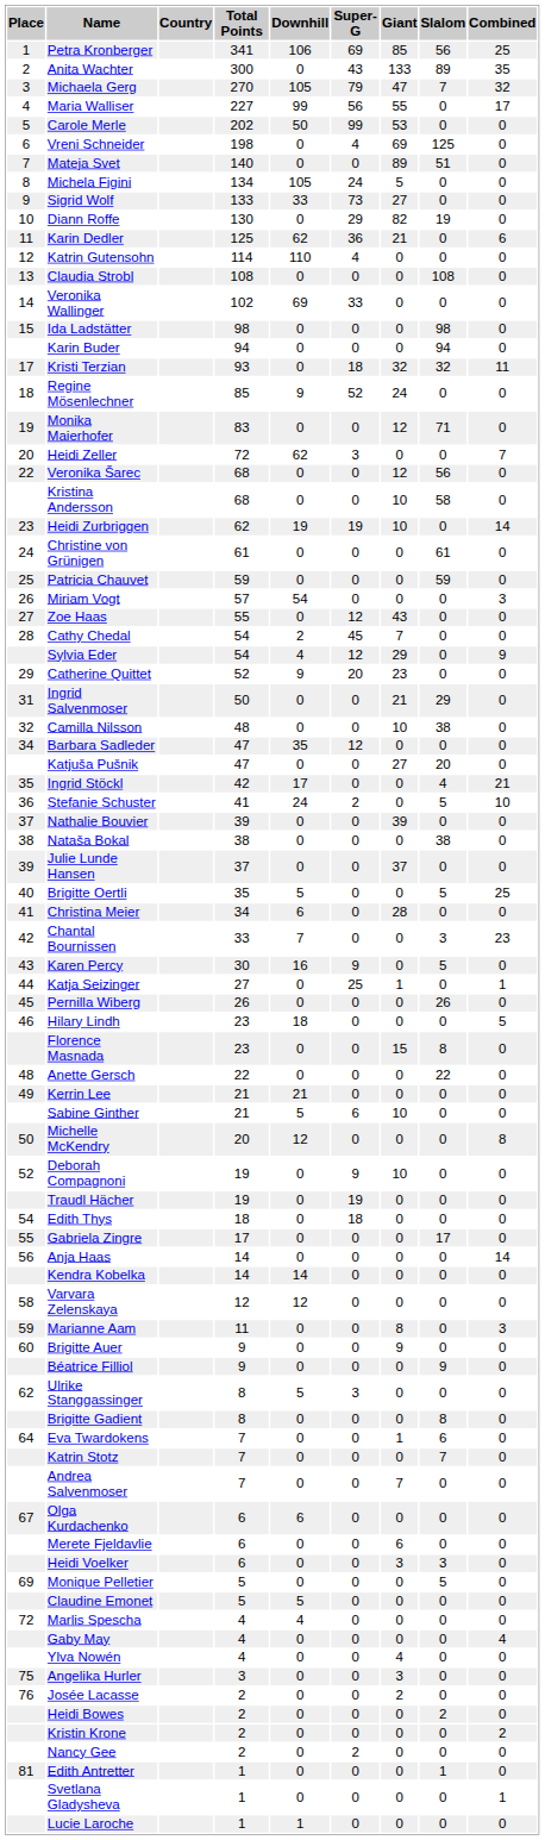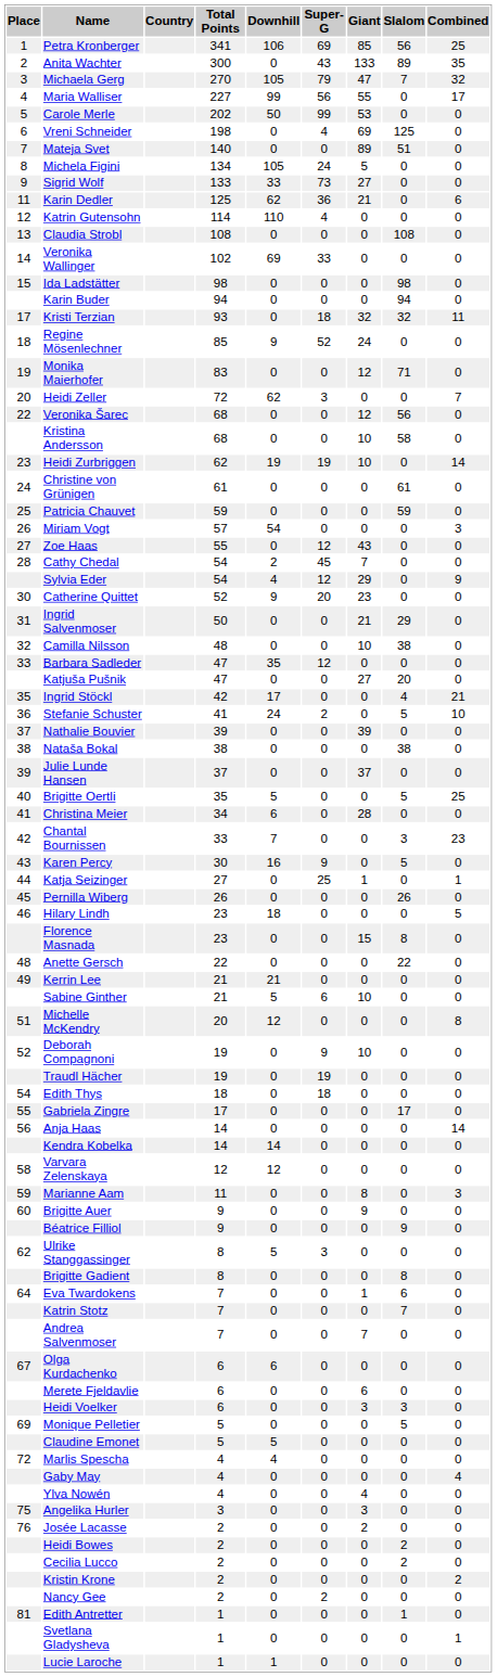- row: 10 | Diann Roffe | 130 | 0 | 29 | 82 | 19 | 0
Catherine Quittet | Place: 29 -> 30
Barbara Sadleder | Place: 34 -> 33
Michelle McKendry | Place: 50 -> 51
+ row: Cecilia Lucco | 2 | 0 | 0 | 0 | 2 | 0
